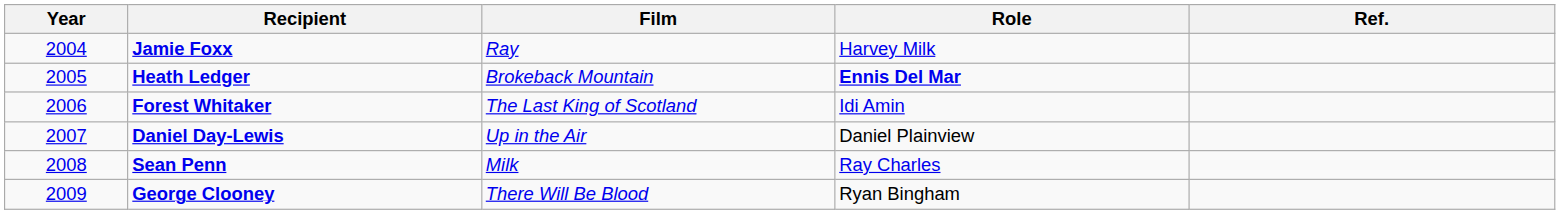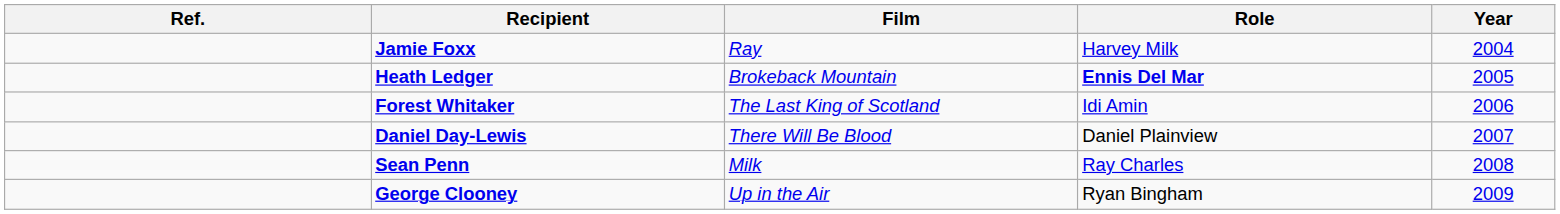columns swapped: Year <-> Ref.
Daniel Day-Lewis | Film: Up in the Air -> There Will Be Blood
George Clooney | Film: There Will Be Blood -> Up in the Air
